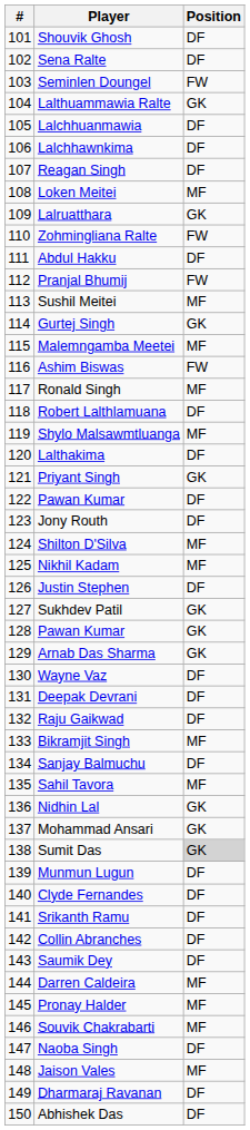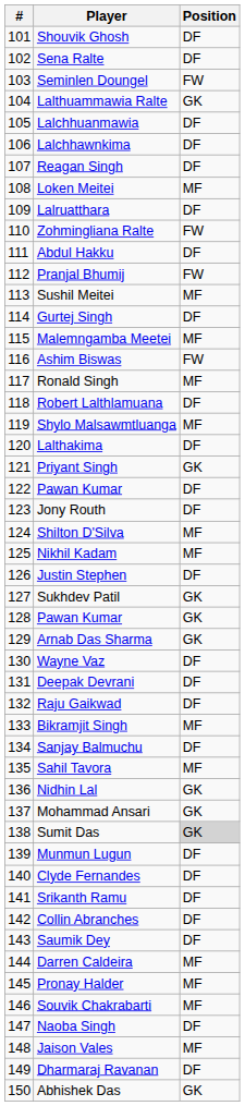Lalruatthara | Position: GK -> DF
Gurtej Singh | Position: GK -> DF
Abhishek Das | Position: DF -> GK
